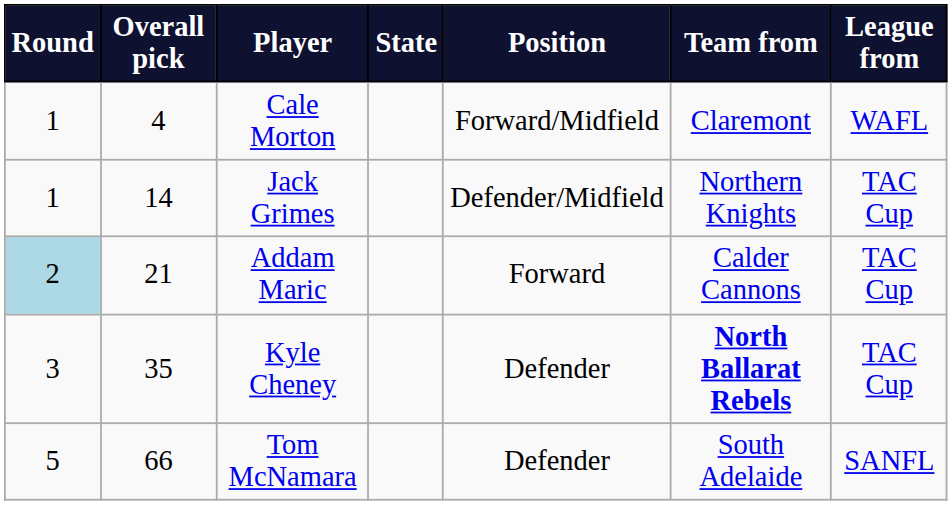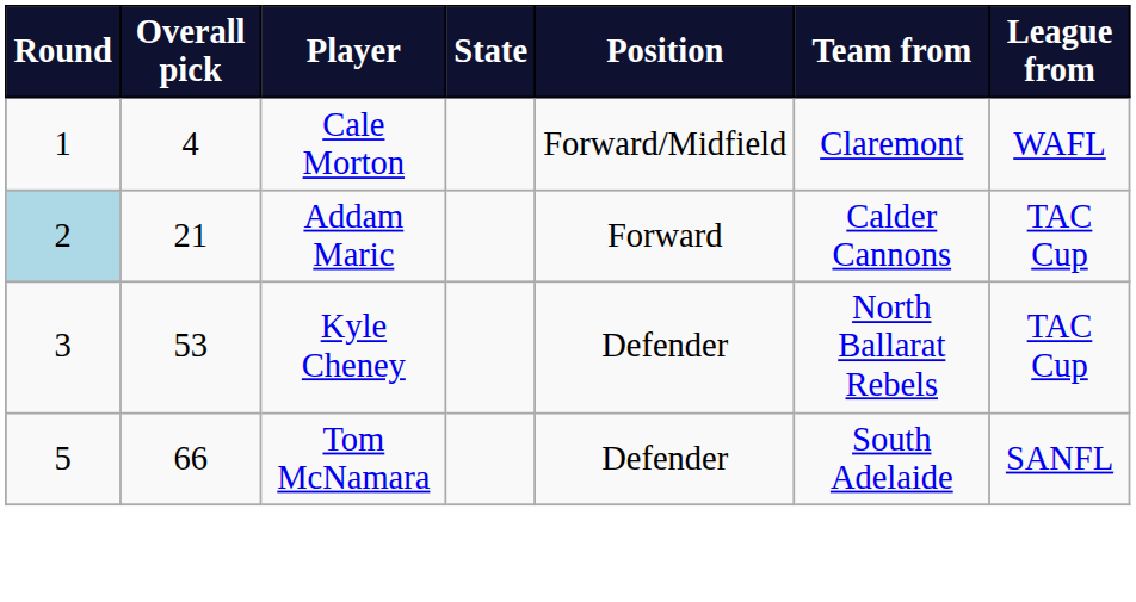- row: 1 | 14 | Jack Grimes | Defender/Midfield | Northern Knights | TAC Cup
Kyle Cheney | Overall pick: 35 -> 53
Kyle Cheney | Team from: bold -> normal
